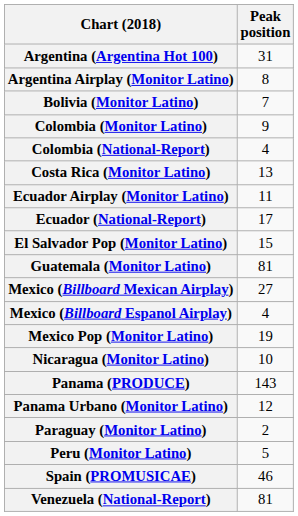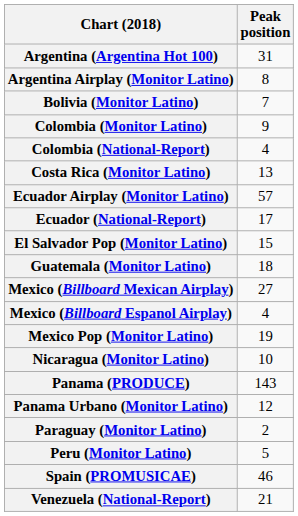Ecuador Airplay (Monitor Latino) | Peak position: 11 -> 57
Guatemala (Monitor Latino) | Peak position: 81 -> 18
Venezuela (National-Report) | Peak position: 81 -> 21
